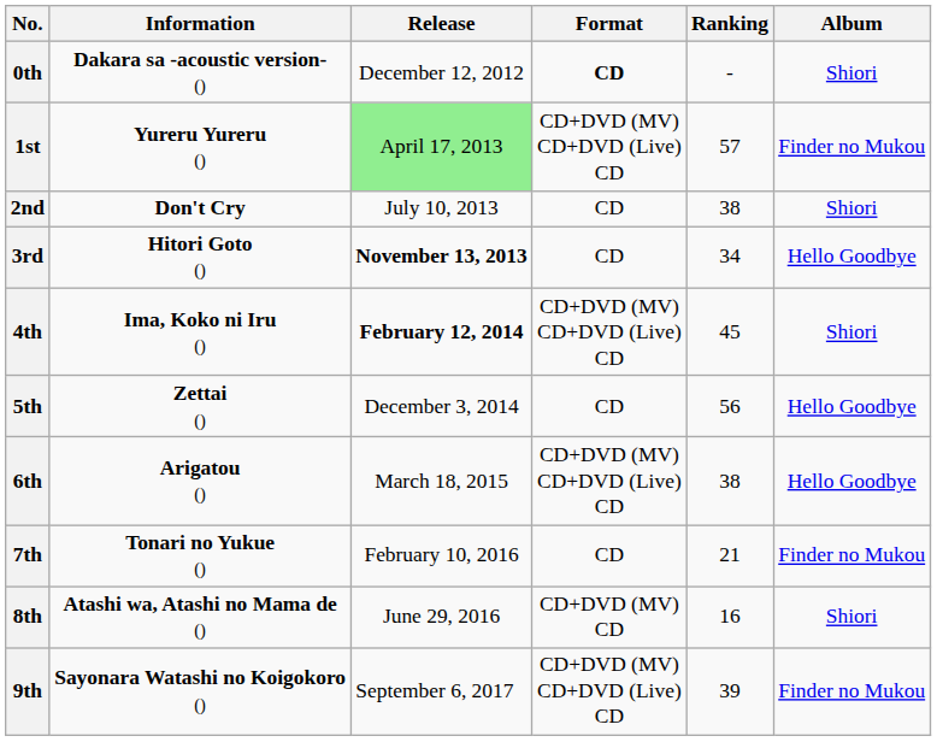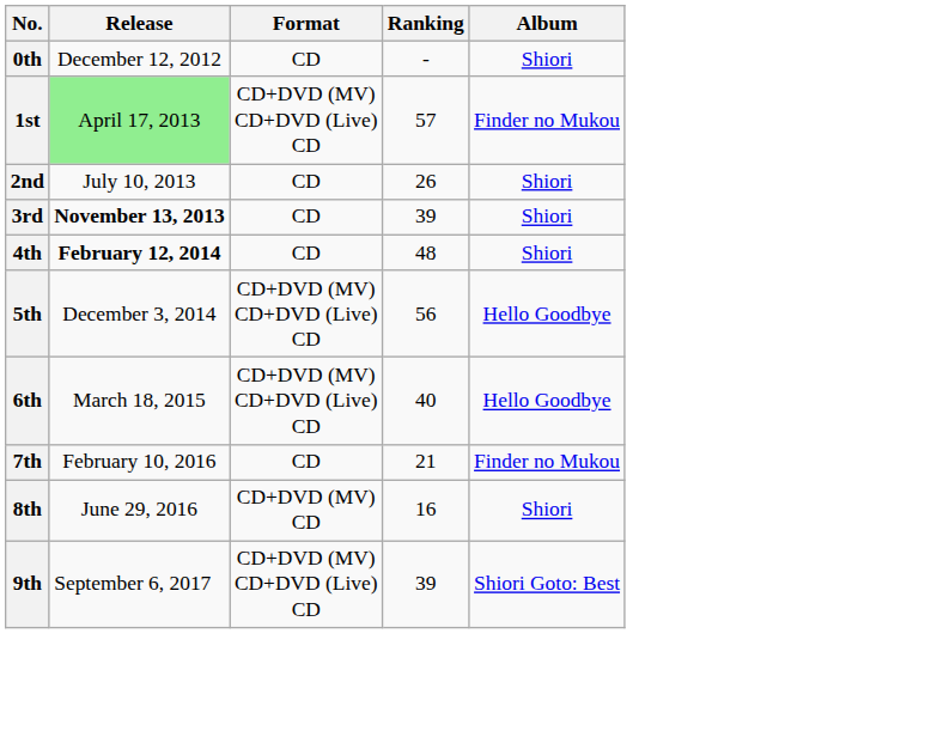- column: Information | Dakara sa -acoustic version- () | Yureru Yureru () | Don't Cry | Hitori Goto () | Ima, Koko ni Iru () | Zettai () | Arigatou () | Tonari no Yukue () | Atashi wa, Atashi no Mama de () | Sayonara Watashi no Koigokoro ()
0th | Format: bold -> normal
2nd | Ranking: 38 -> 26
3rd | Ranking: 34 -> 39
3rd | Album: Hello Goodbye -> Shiori
4th | Format: CD+DVD (MV) CD+DVD (Live) CD -> CD
4th | Ranking: 45 -> 48
5th | Format: CD -> CD+DVD (MV) CD+DVD (Live) CD
6th | Ranking: 38 -> 40
9th | Album: Finder no Mukou -> Shiori Goto: Best
